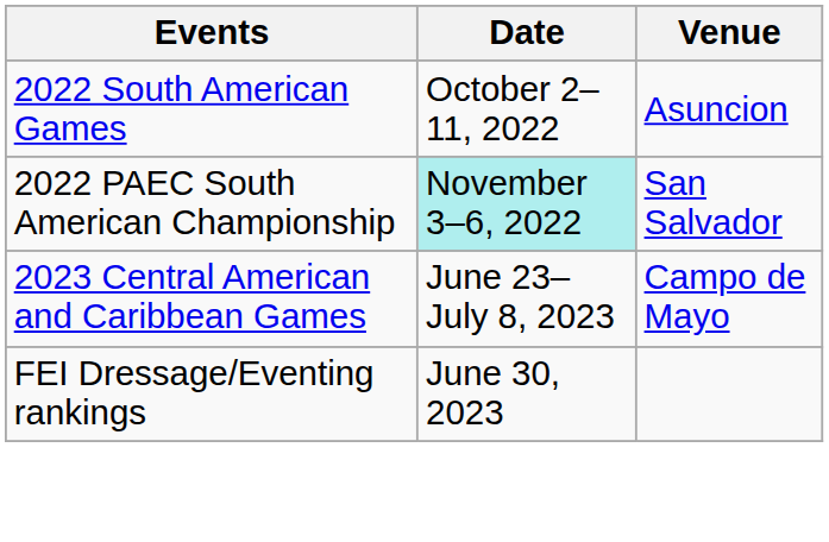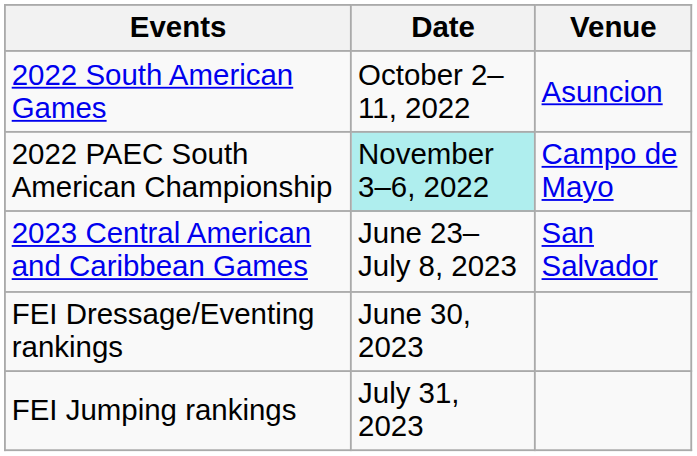2022 PAEC South American Championship | Venue: San Salvador -> Campo de Mayo
2023 Central American and Caribbean Games | Venue: Campo de Mayo -> San Salvador
+ row: FEI Jumping rankings | July 31, 2023
